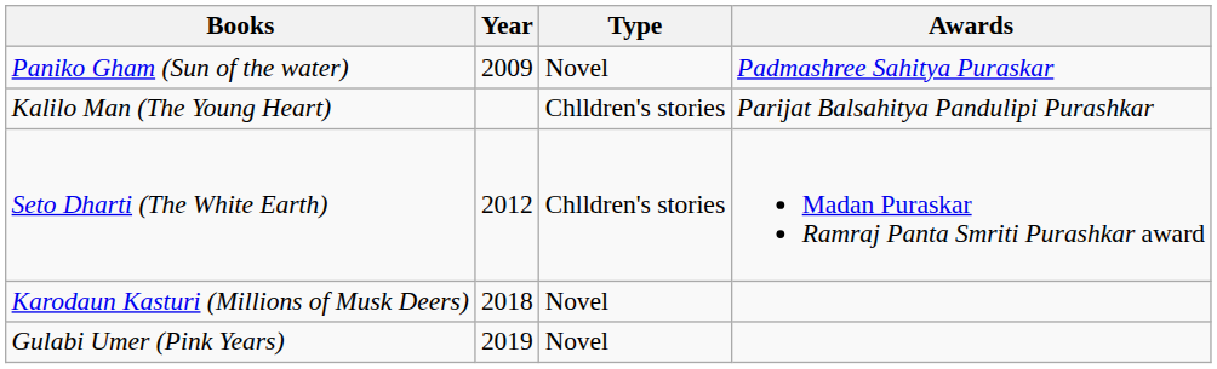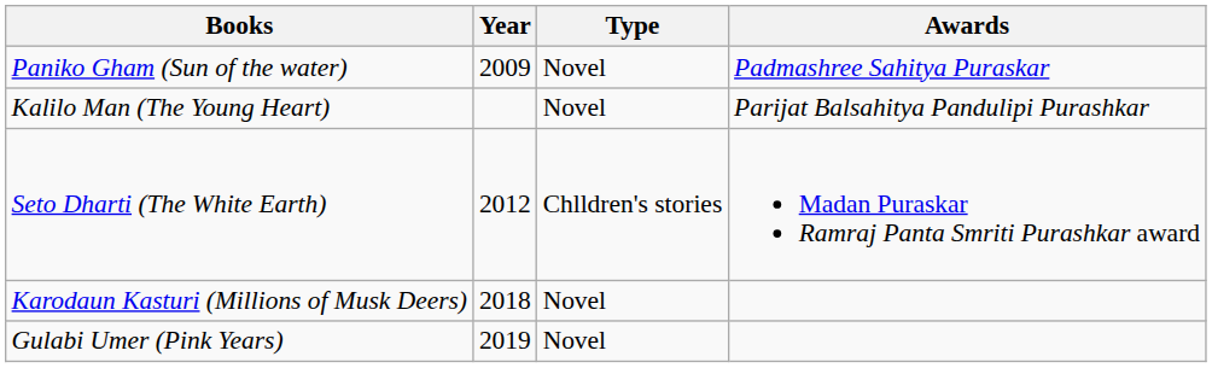Kalilo Man (The Young Heart) | Type: Chlldren's stories -> Novel
